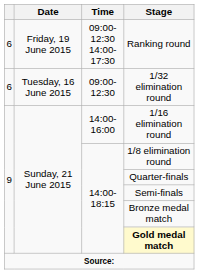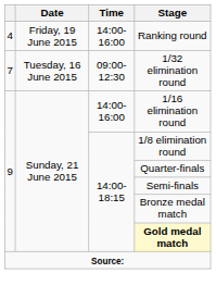Ranking round | column 1: 6 -> 4
Ranking round | Time: 09:00-12:30 14:00-17:30 -> 14:00-16:00
1/32 elimination round | column 1: 6 -> 7
